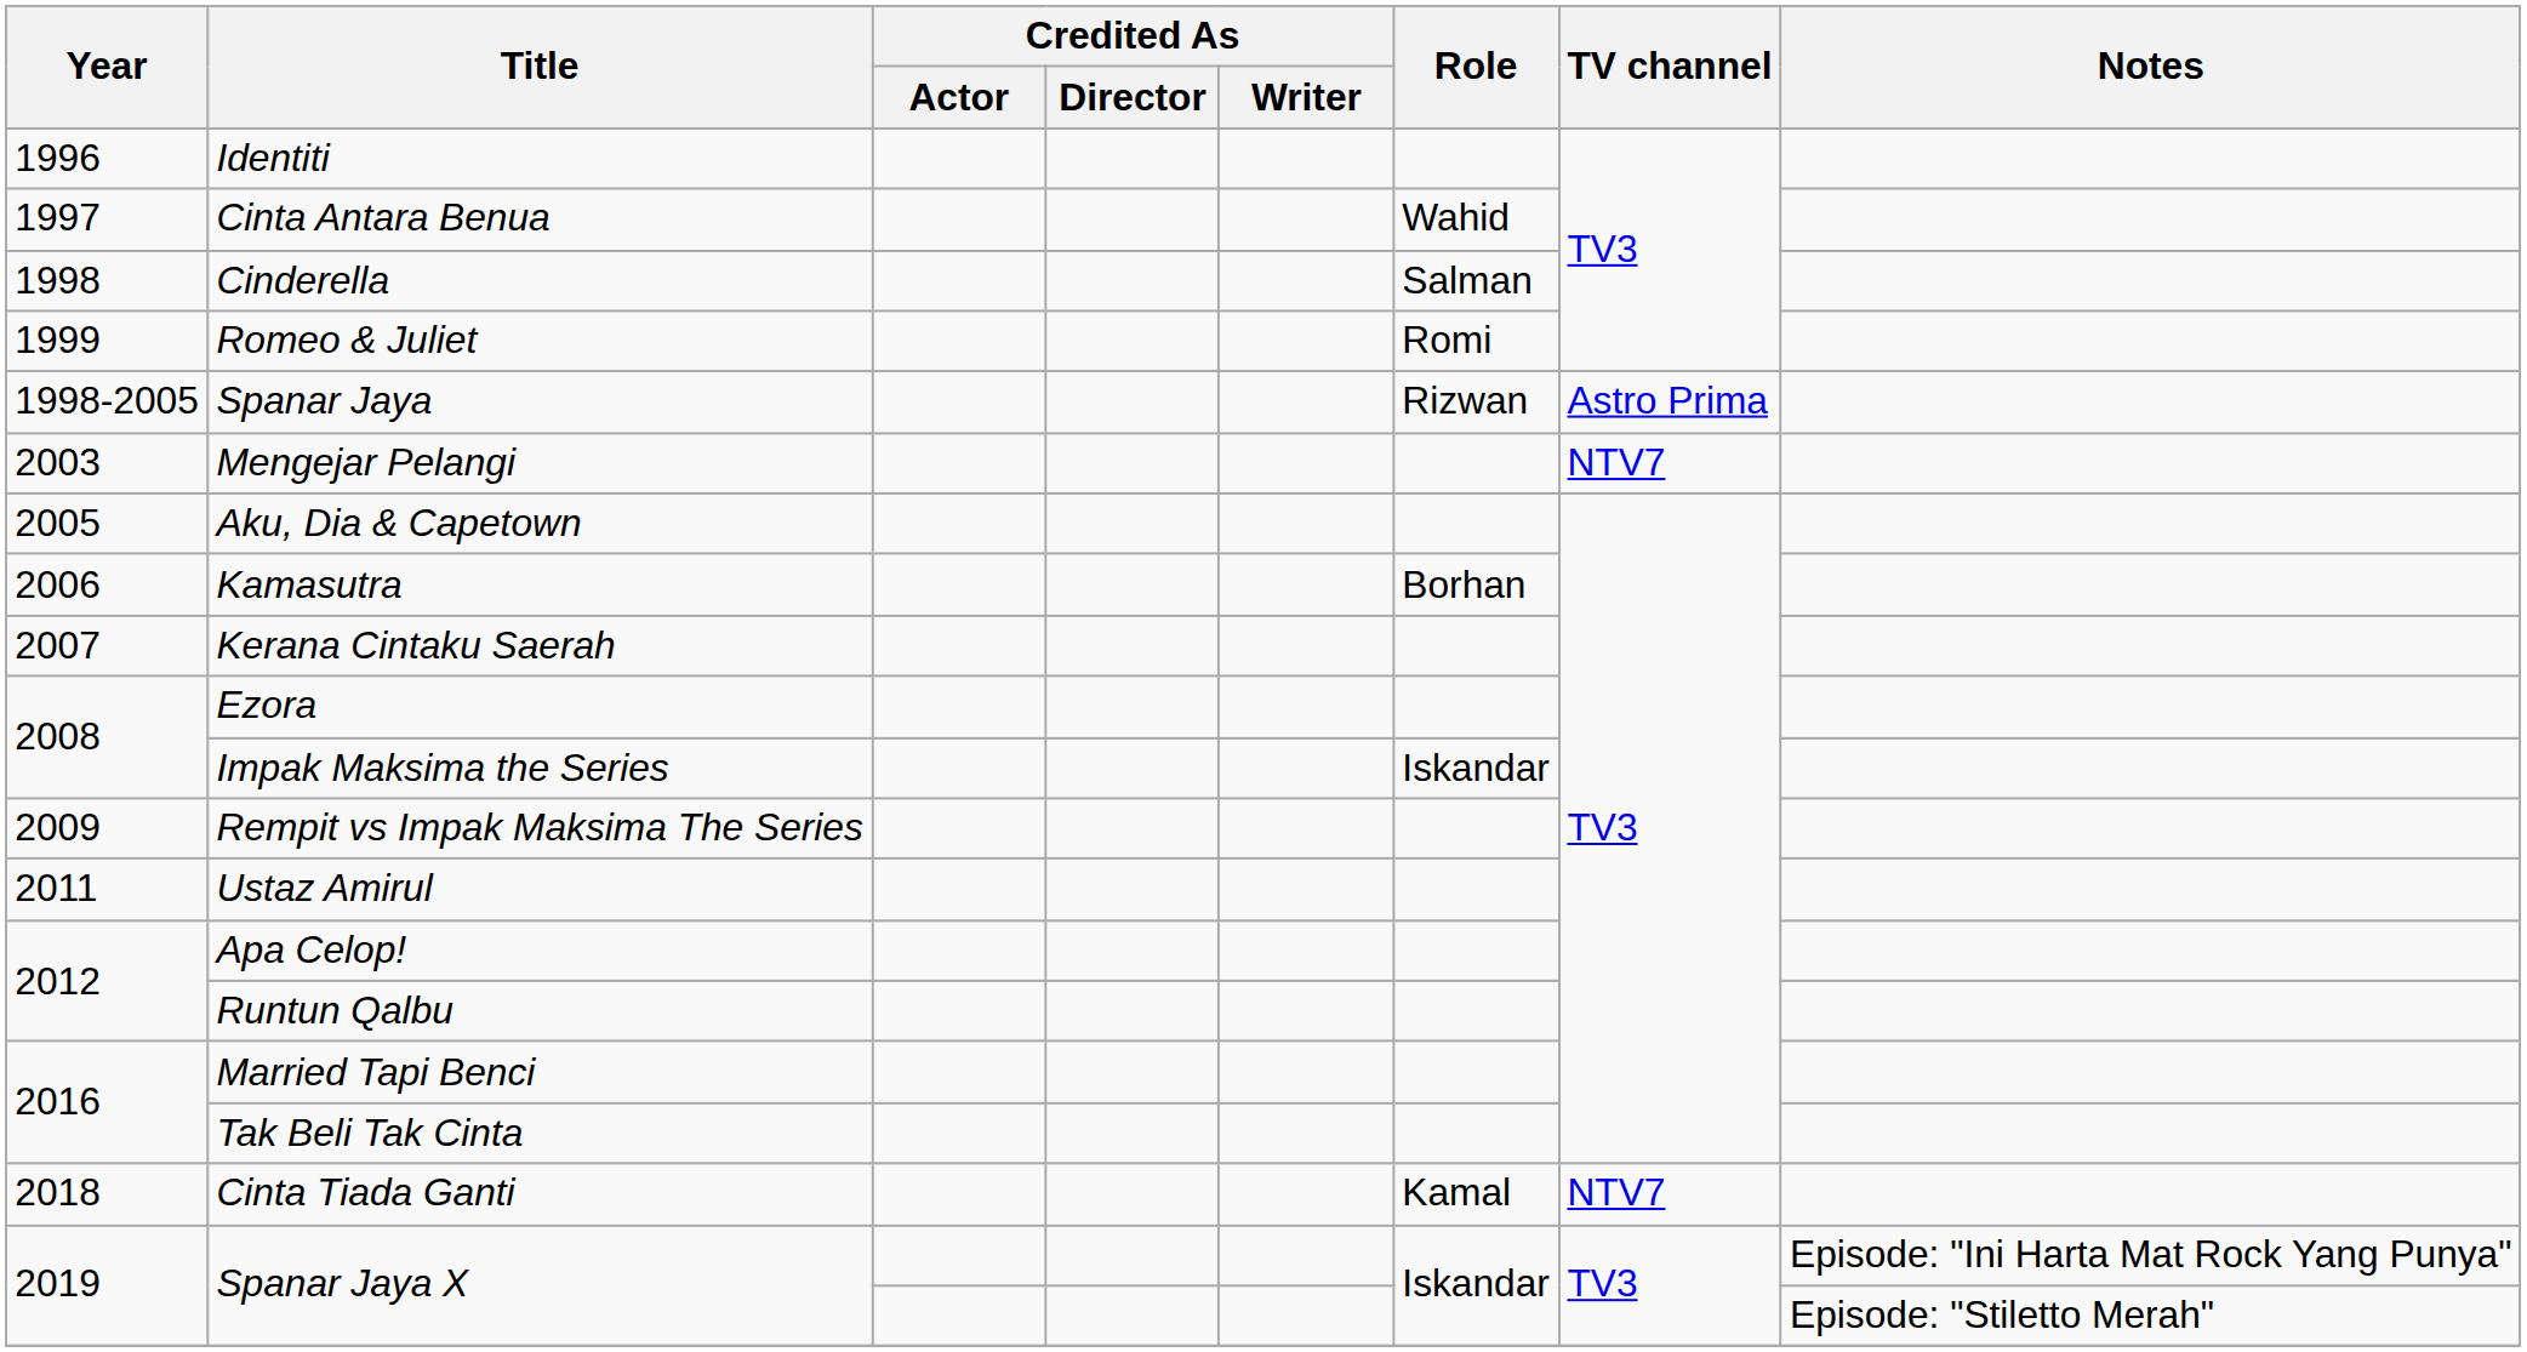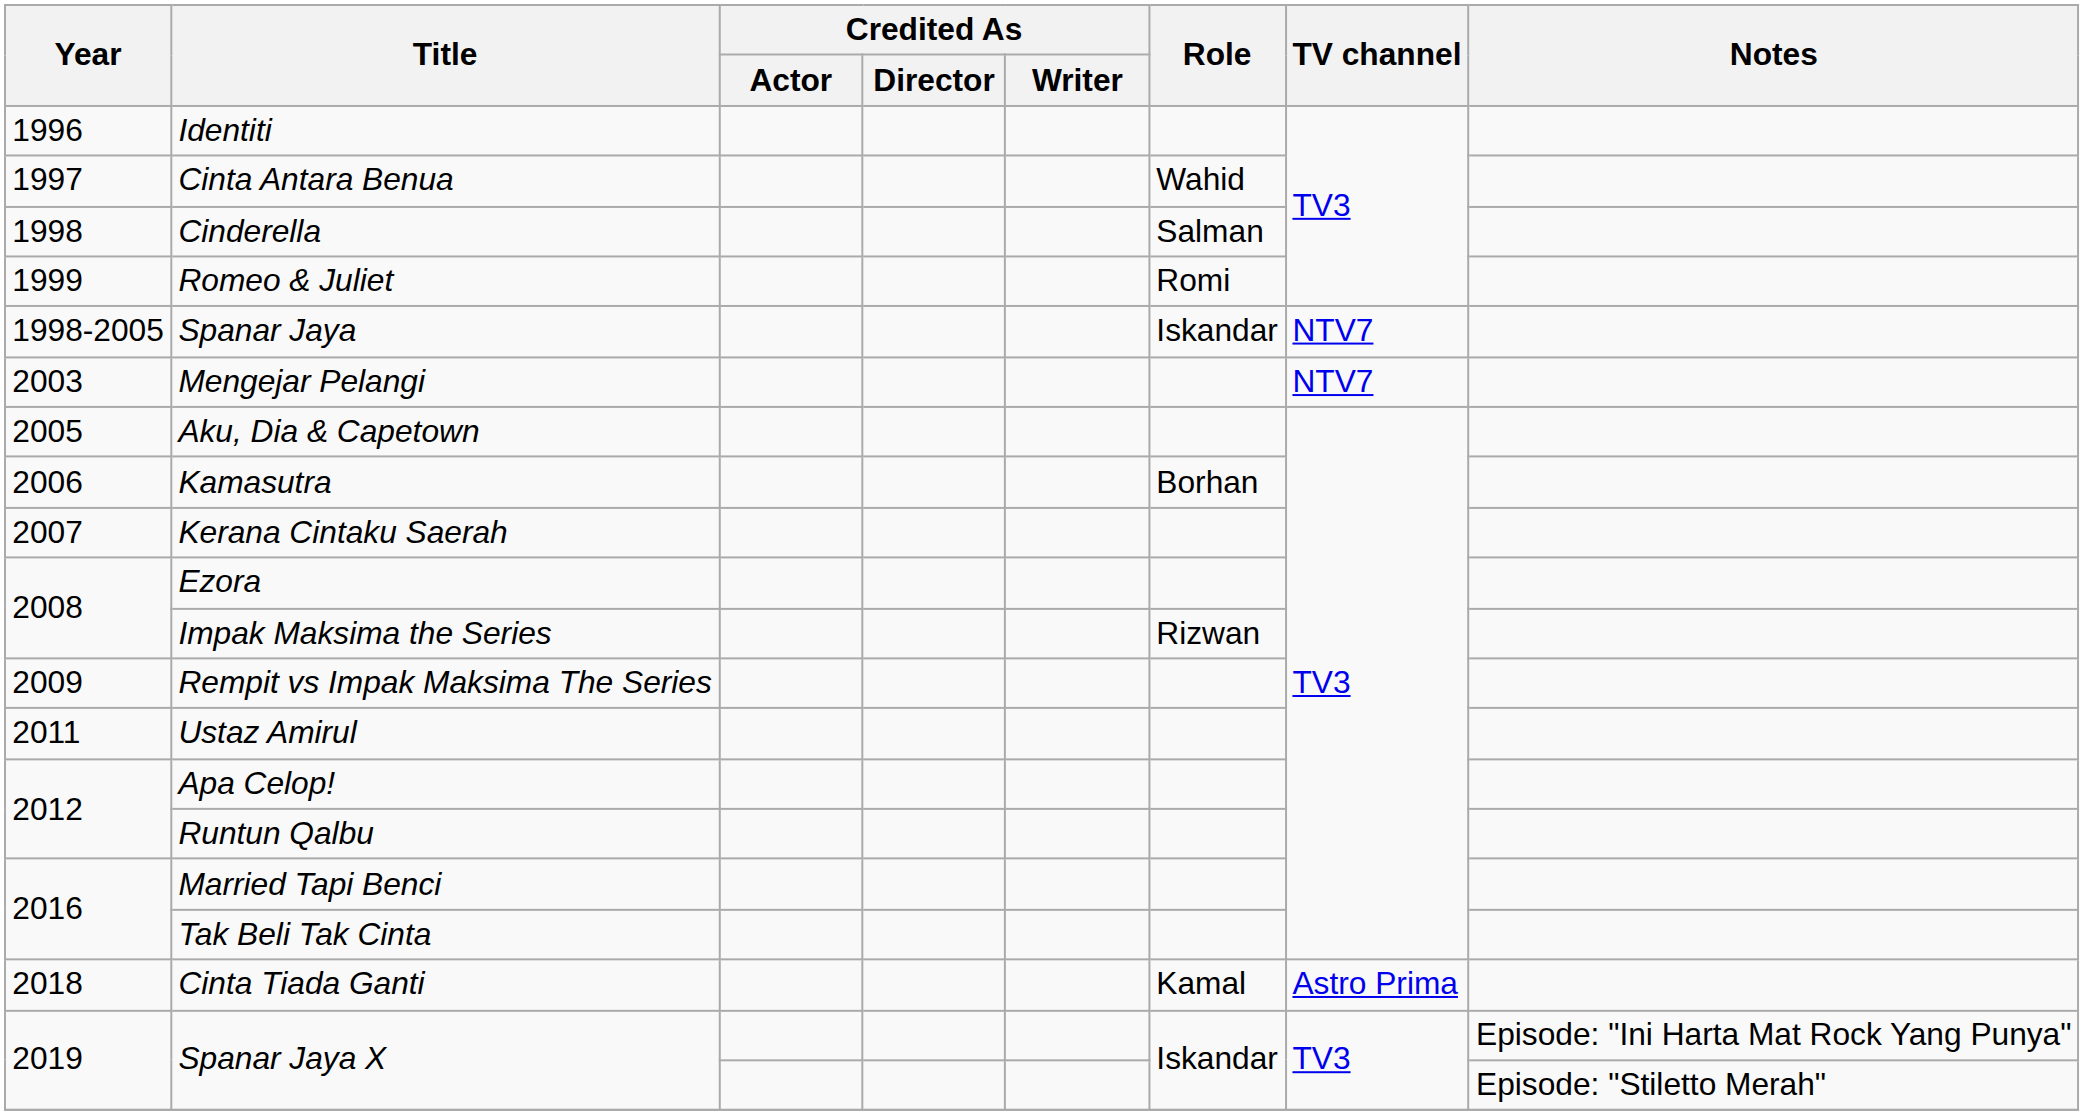Spanar Jaya | Role: Rizwan -> Iskandar
Spanar Jaya | TV channel: Astro Prima -> NTV7
Impak Maksima the Series | Role: Iskandar -> Rizwan
Cinta Tiada Ganti | TV channel: NTV7 -> Astro Prima
